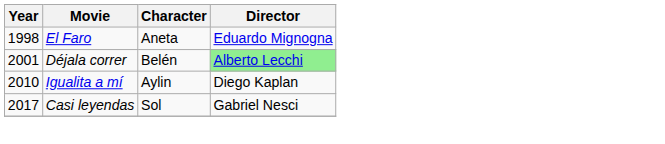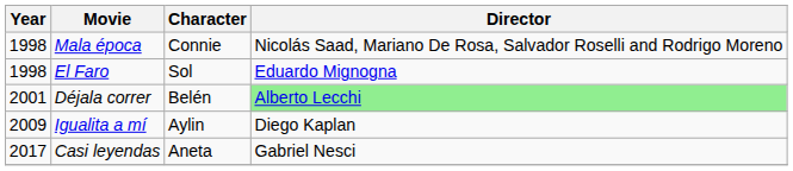+ row: 1998 | Mala época | Connie | Nicolás Saad, Mariano De Rosa, Salvador Roselli and Rodrigo Moreno
El Faro | Character: Aneta -> Sol
Igualita a mí | Year: 2010 -> 2009
Casi leyendas | Character: Sol -> Aneta
